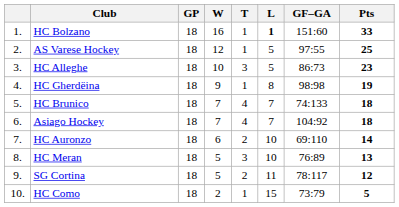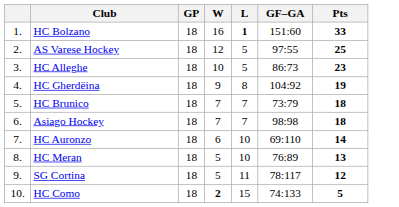- column: T | 1 | 1 | 3 | 1 | 4 | 4 | 2 | 3 | 2 | 1
HC Gherdëina | GF–GA: 98:98 -> 104:92
HC Brunico | GF–GA: 74:133 -> 73:79
Asiago Hockey | GF–GA: 104:92 -> 98:98
HC Como | W: normal -> bold
HC Como | GF–GA: 73:79 -> 74:133
